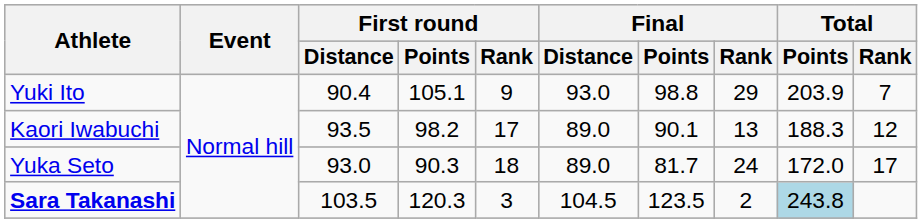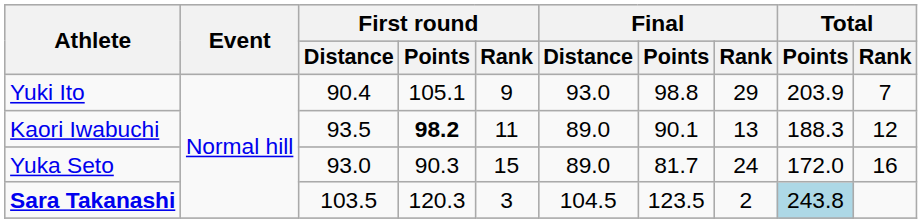Kaori Iwabuchi | First round / Points: normal -> bold
Kaori Iwabuchi | First round / Rank: 17 -> 11
Yuka Seto | First round / Rank: 18 -> 15
Yuka Seto | Total / Rank: 17 -> 16
